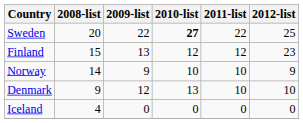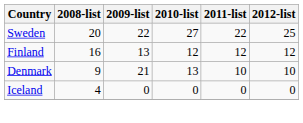Sweden | 2010-list: bold -> normal
Finland | 2008-list: 15 -> 16
Finland | 2012-list: 23 -> 12
- row: Norway | 14 | 9 | 10 | 10 | 9
Denmark | 2009-list: 12 -> 21
